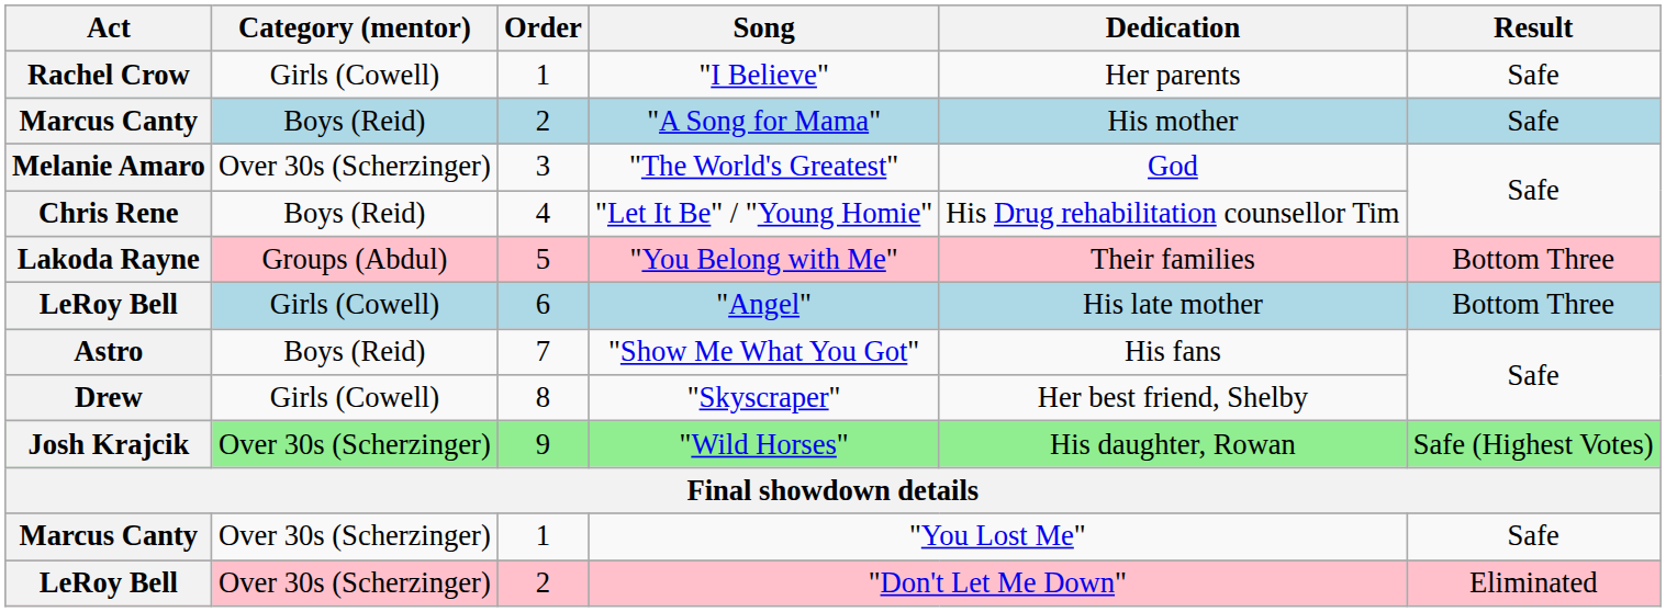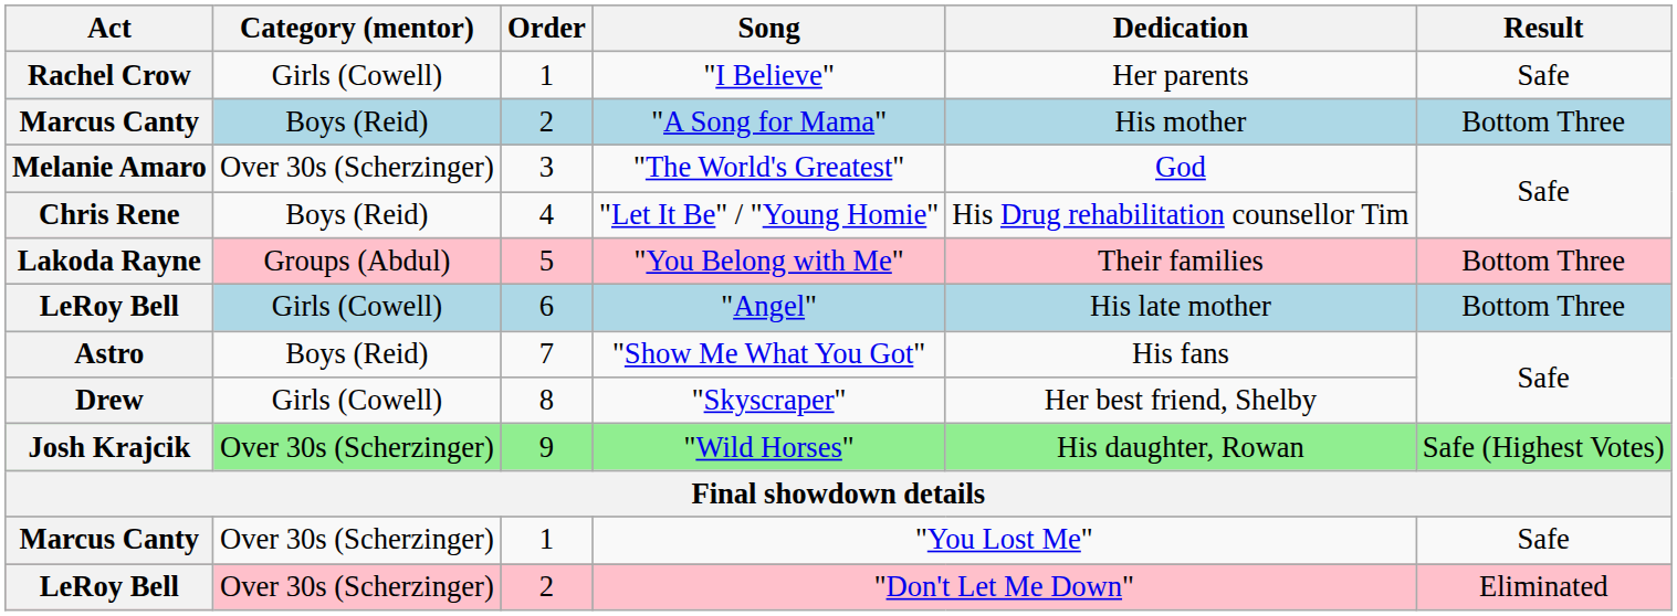"A Song for Mama" | Result: Safe -> Bottom Three
